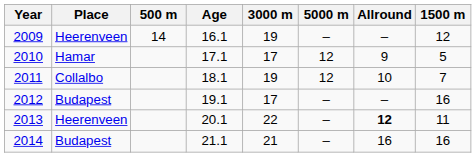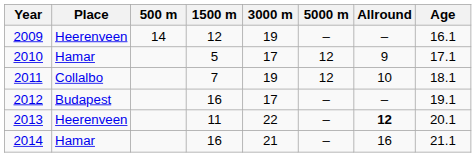columns swapped: 1500 m <-> Age
2014 | Place: Budapest -> Hamar
